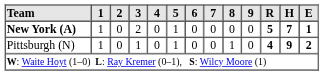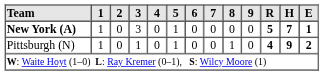New York (A) | 3: 2 -> 3
